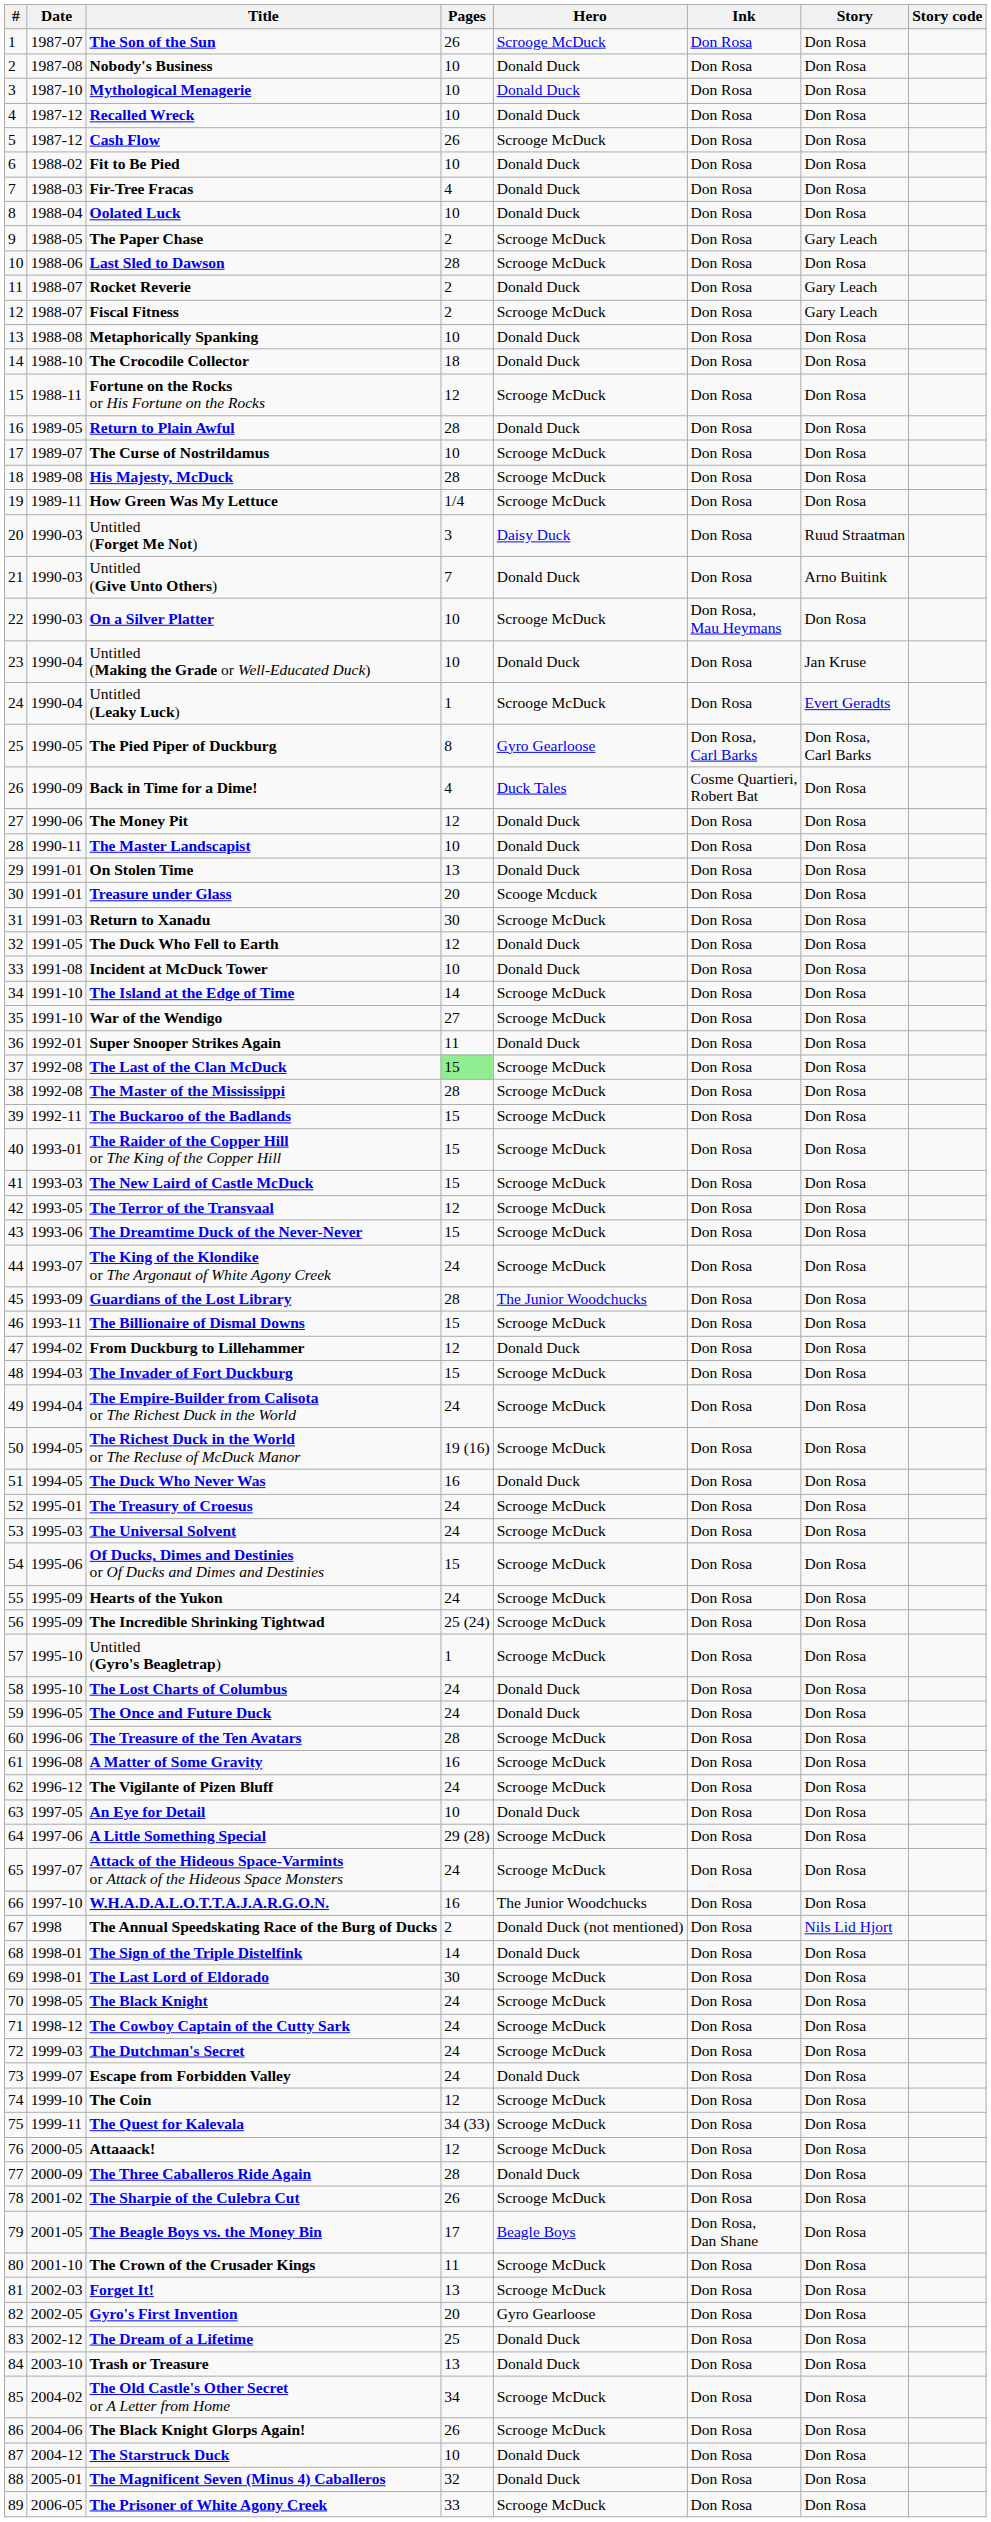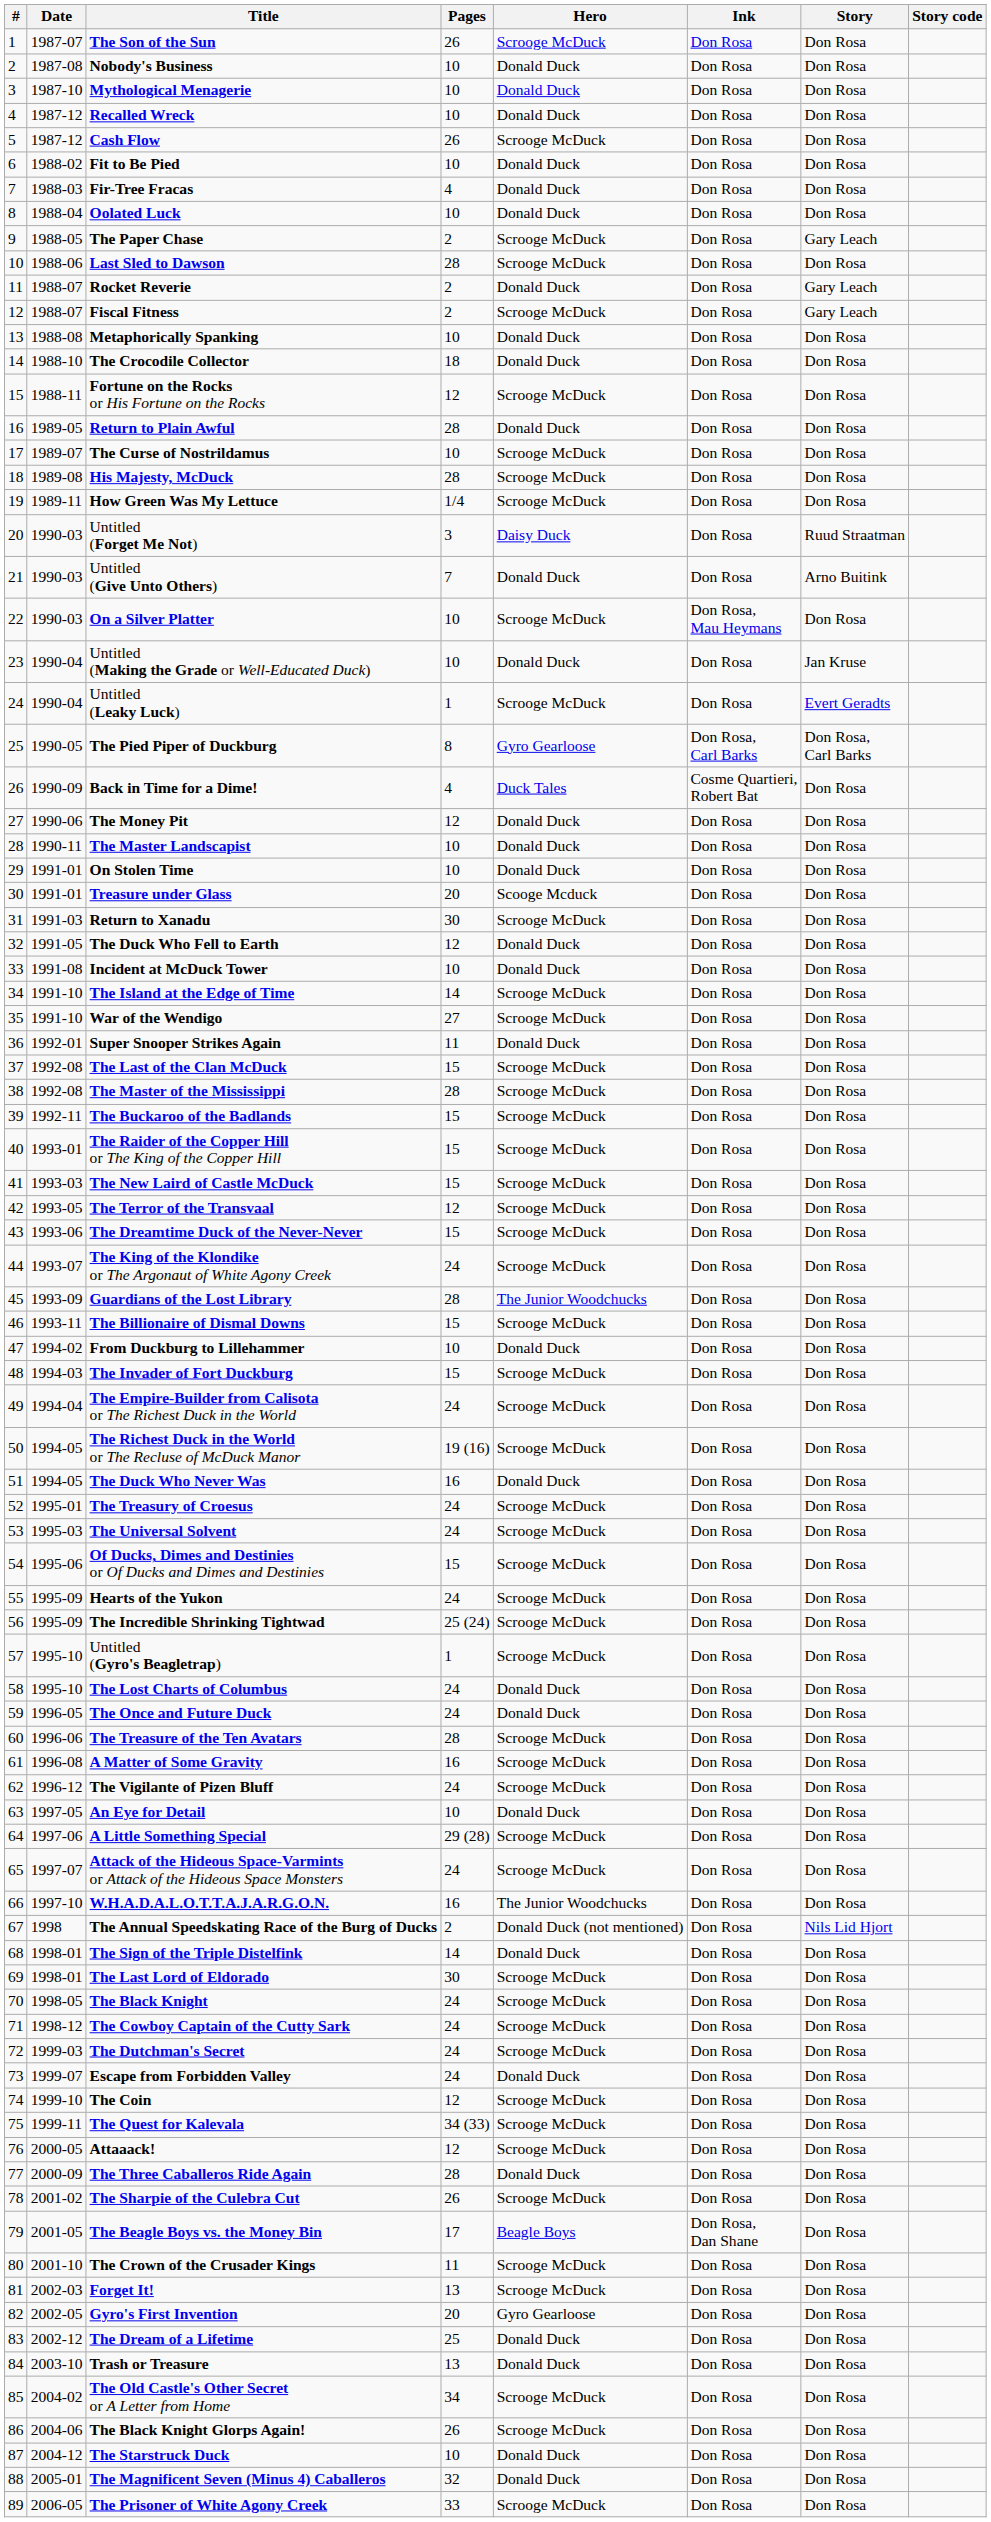On Stolen Time | Pages: 13 -> 10
The Last of the Clan McDuck | Pages: lightgreen background -> no background
From Duckburg to Lillehammer | Pages: 12 -> 10
